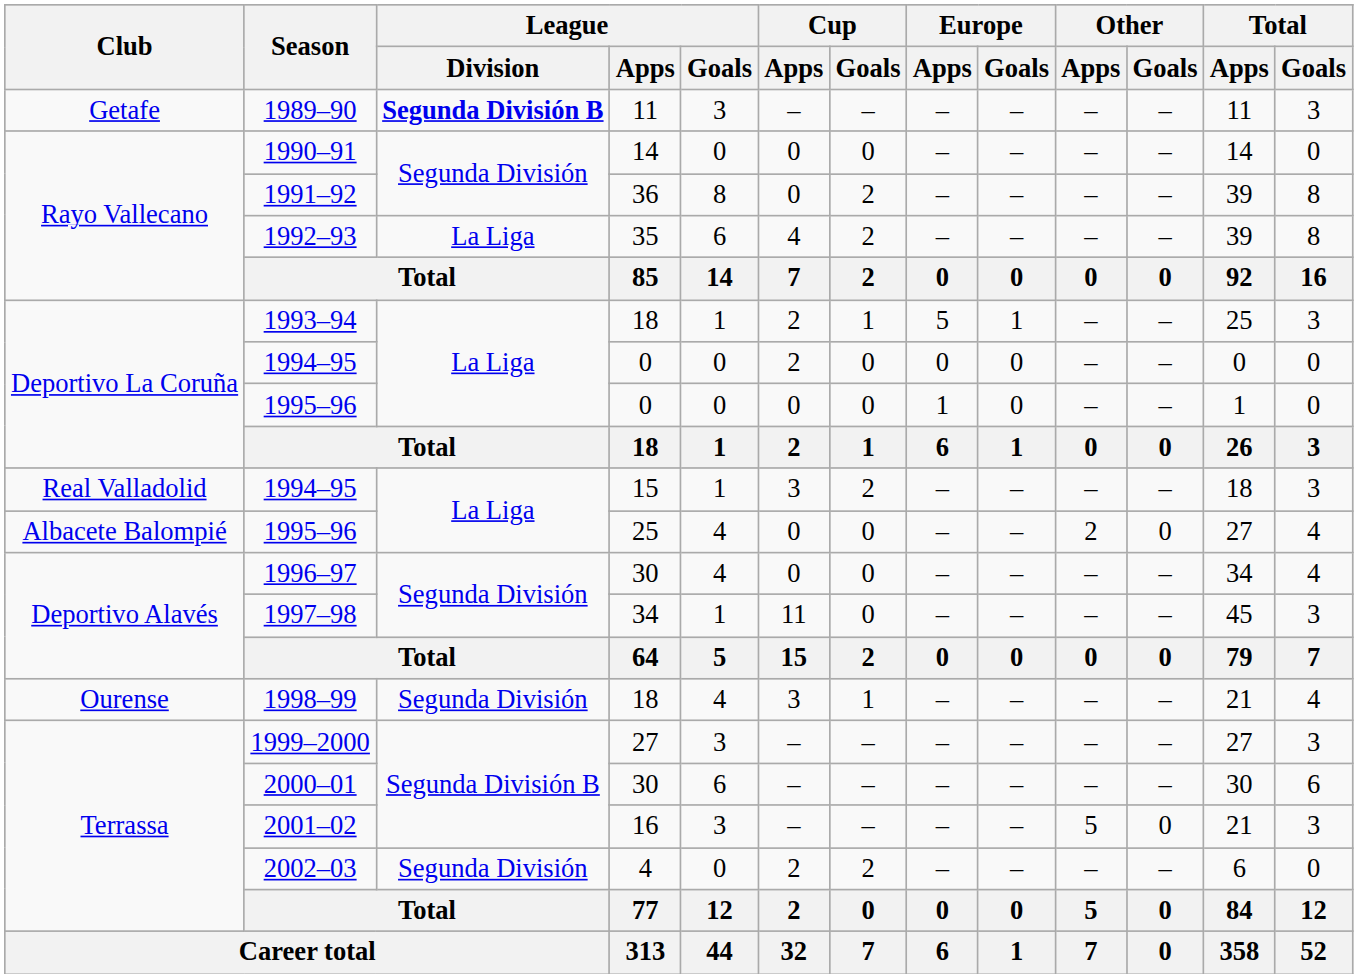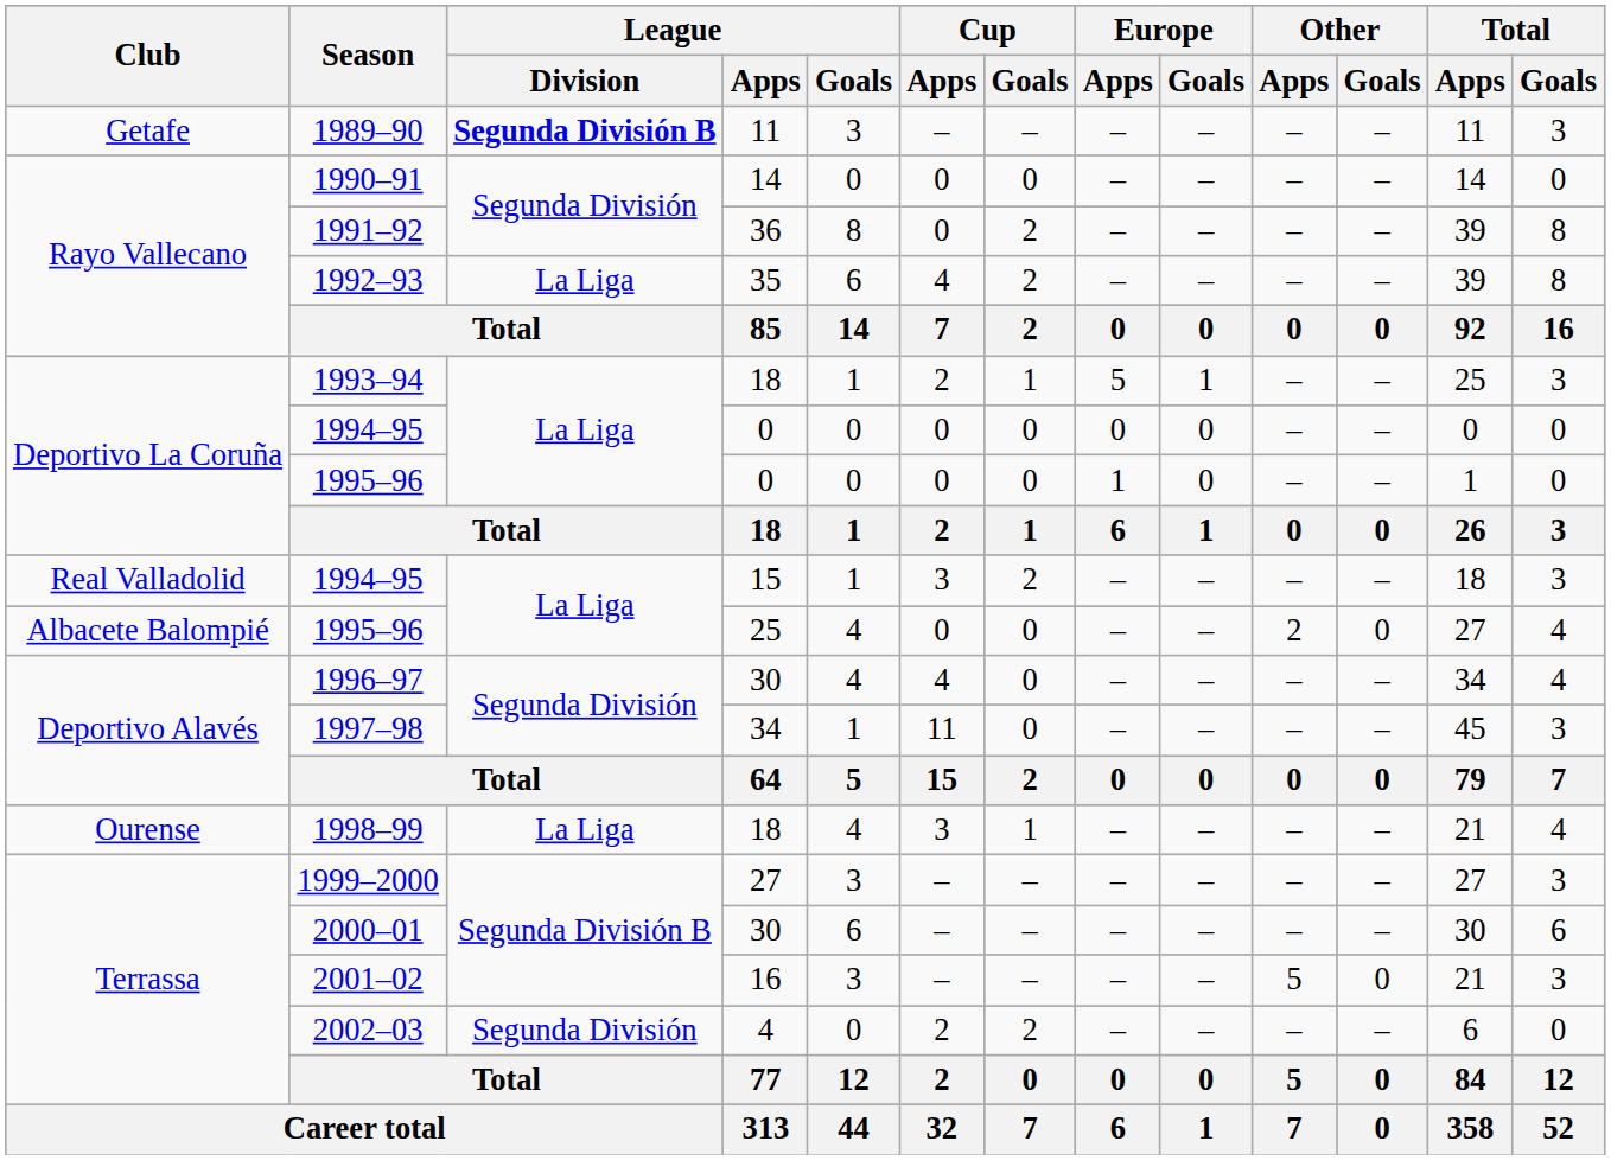1994–95 / 0 | Cup / Apps: 2 -> 0
1996–97 | Cup / Apps: 0 -> 4
1998–99 | League / Division: Segunda División -> La Liga
